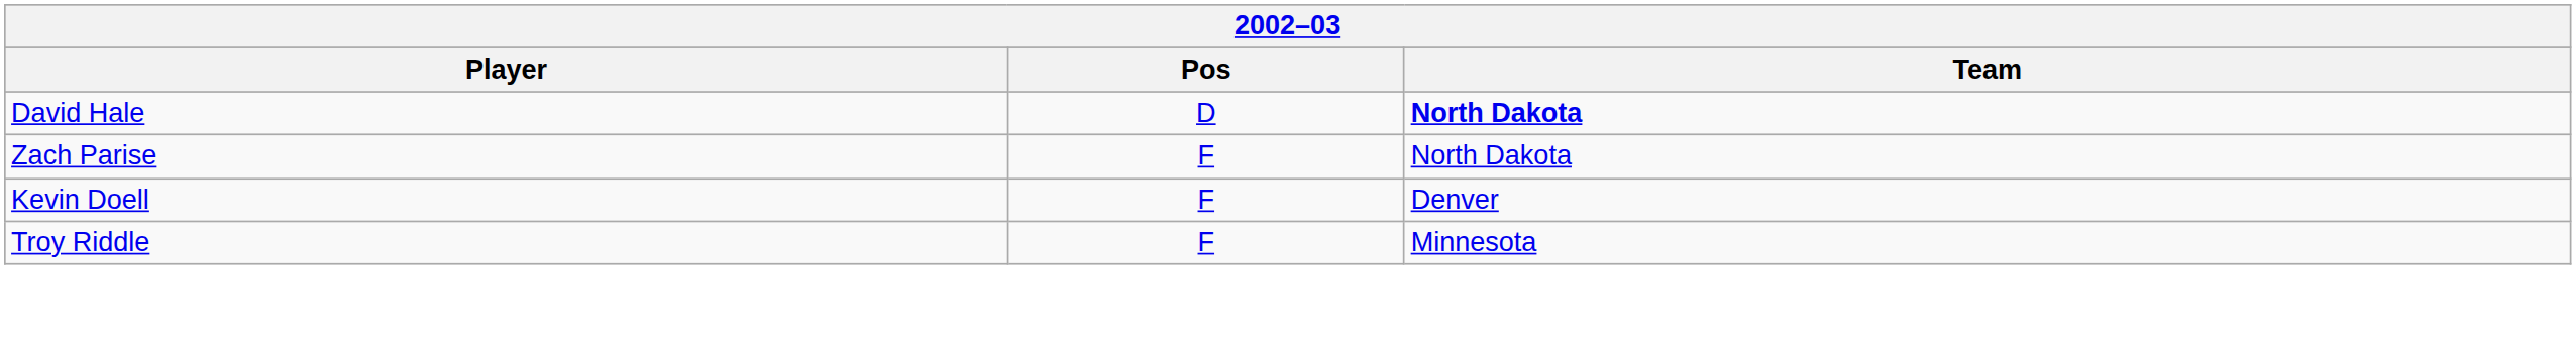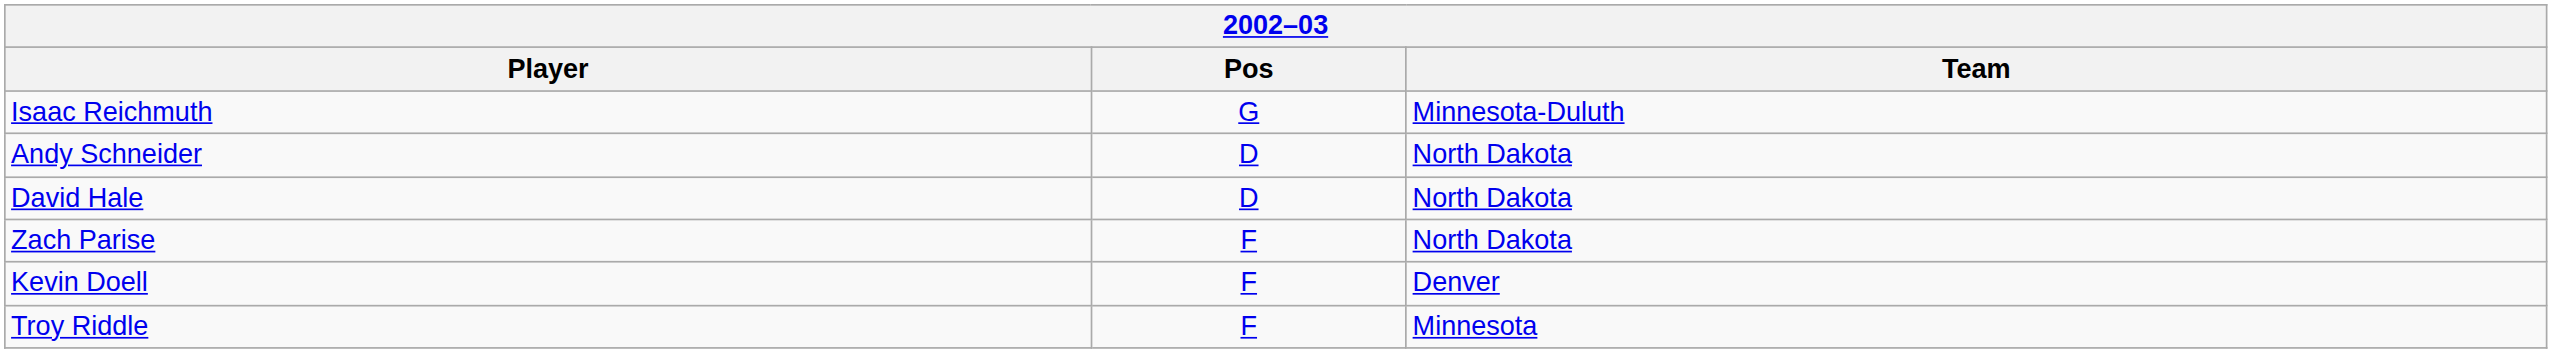+ row: Isaac Reichmuth | G | Minnesota-Duluth
+ row: Andy Schneider | D | North Dakota
David Hale | Team: bold -> normal
